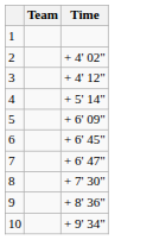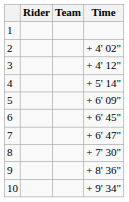+ column: Rider
